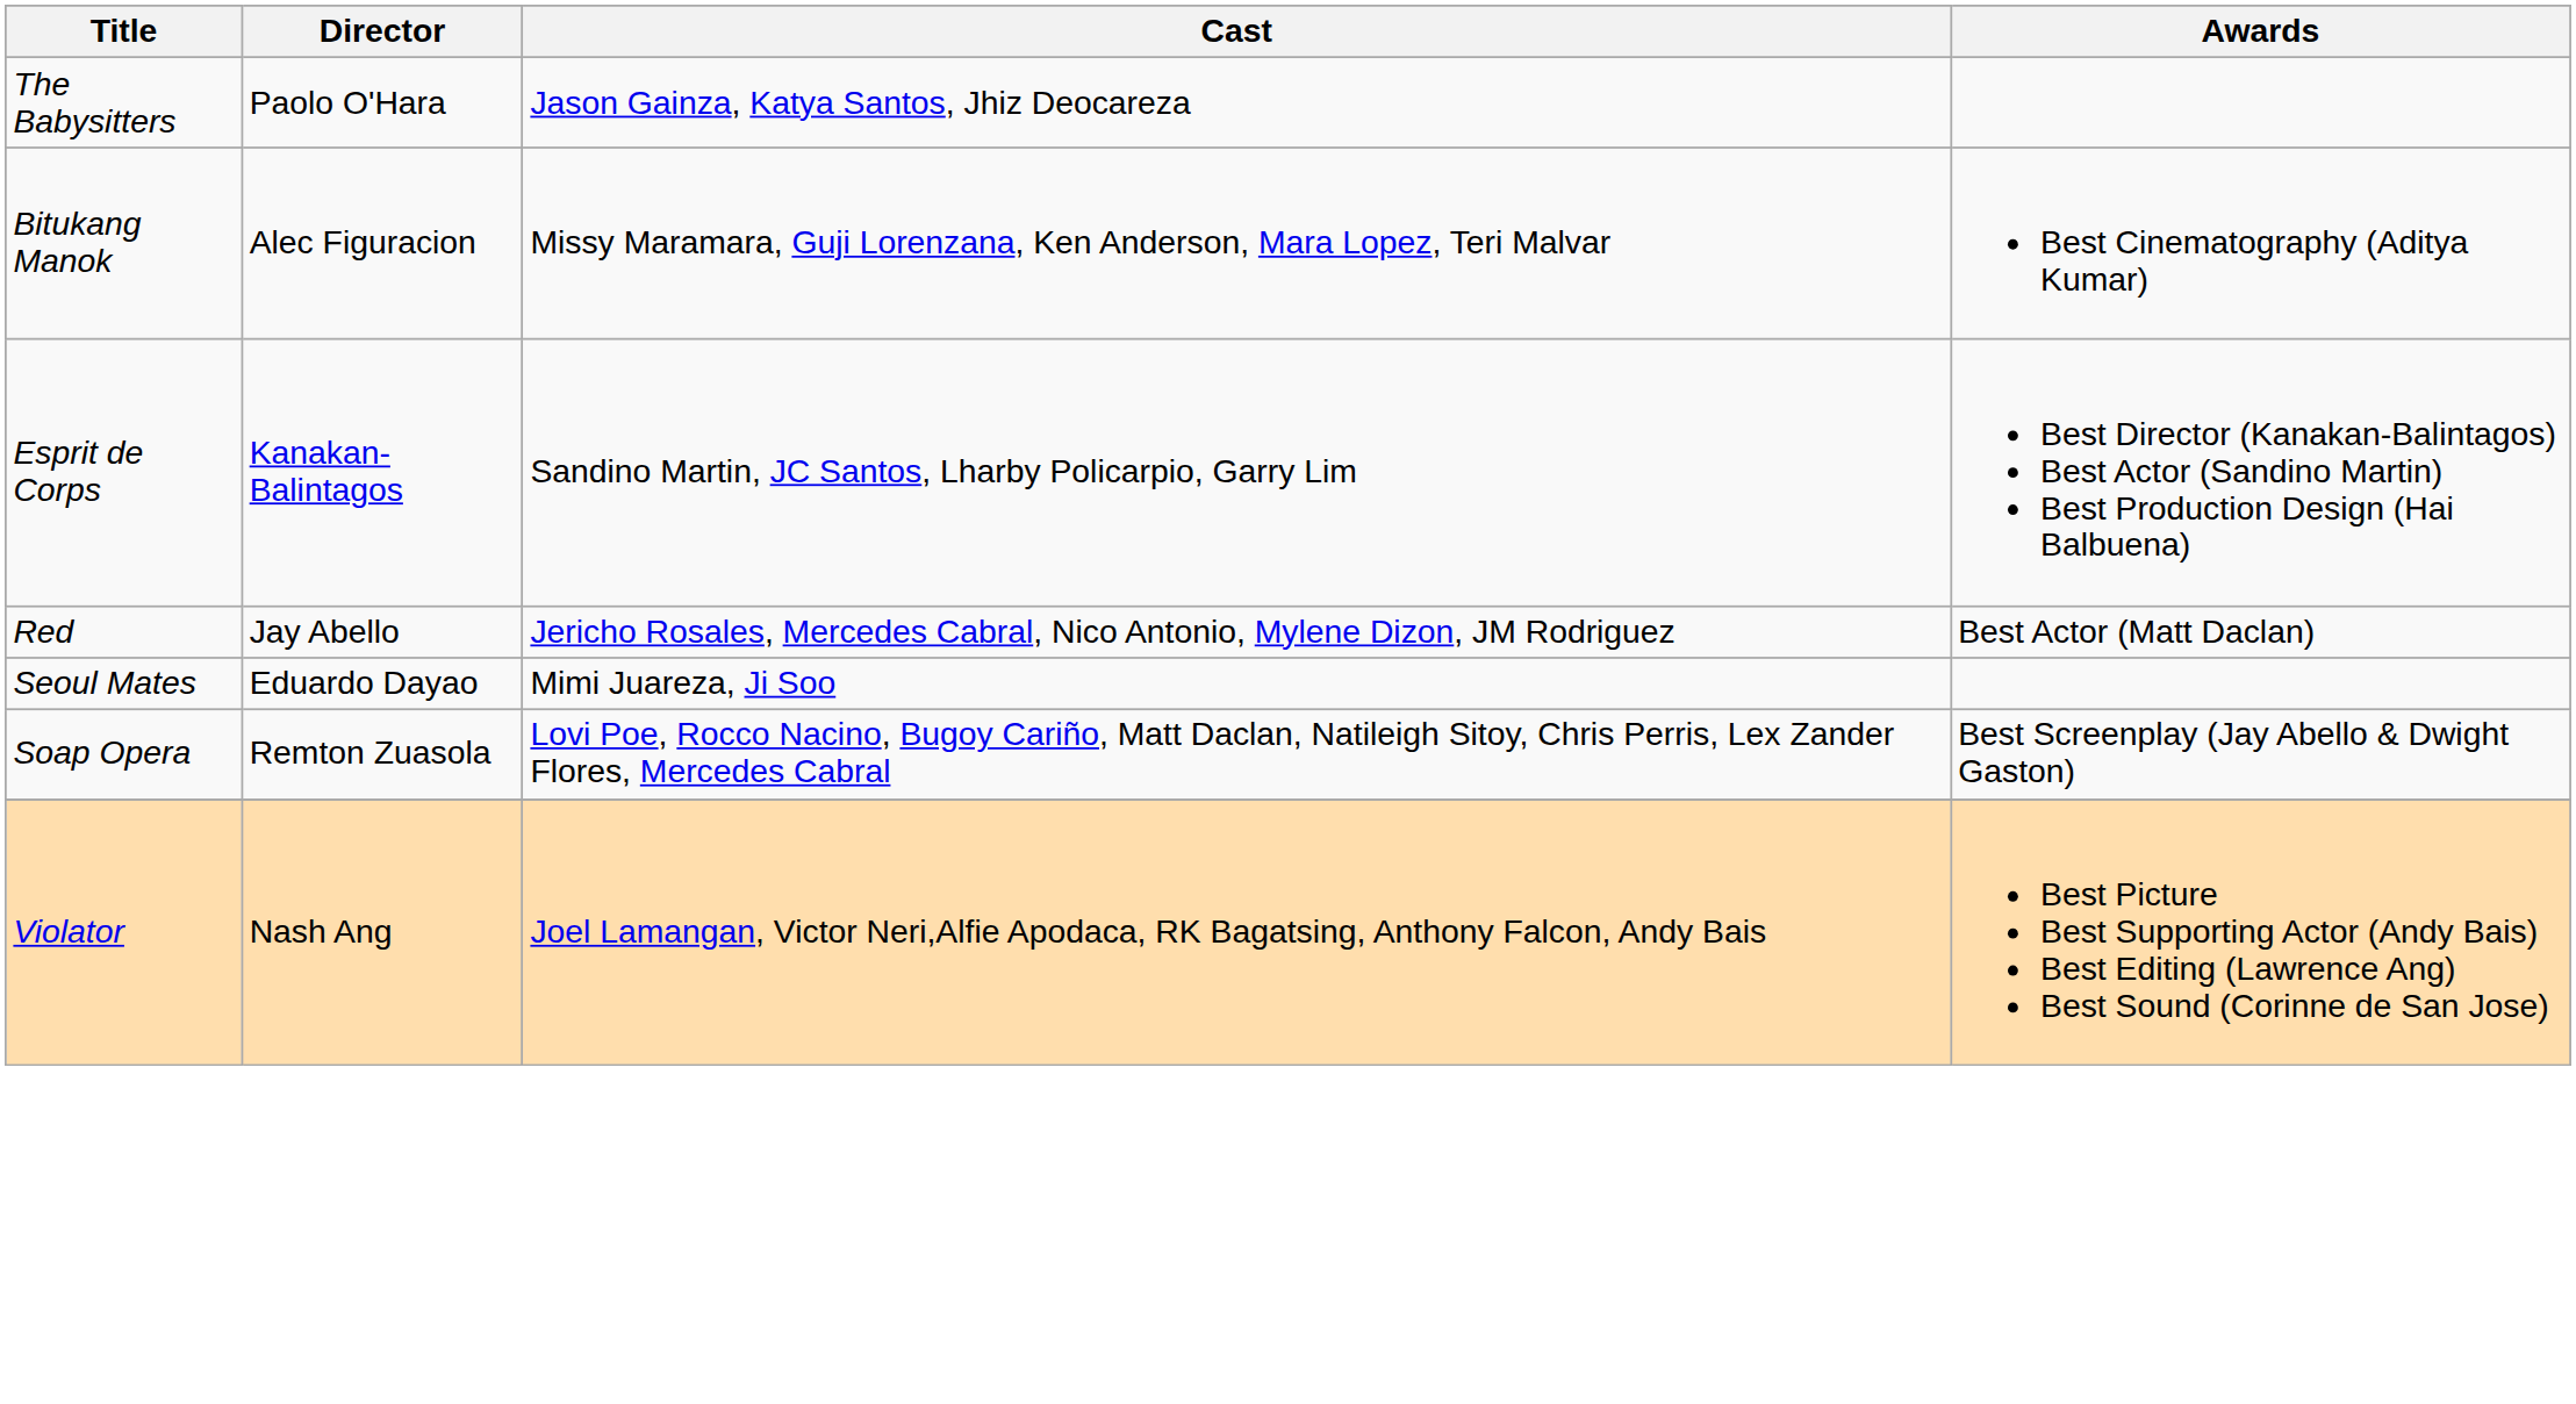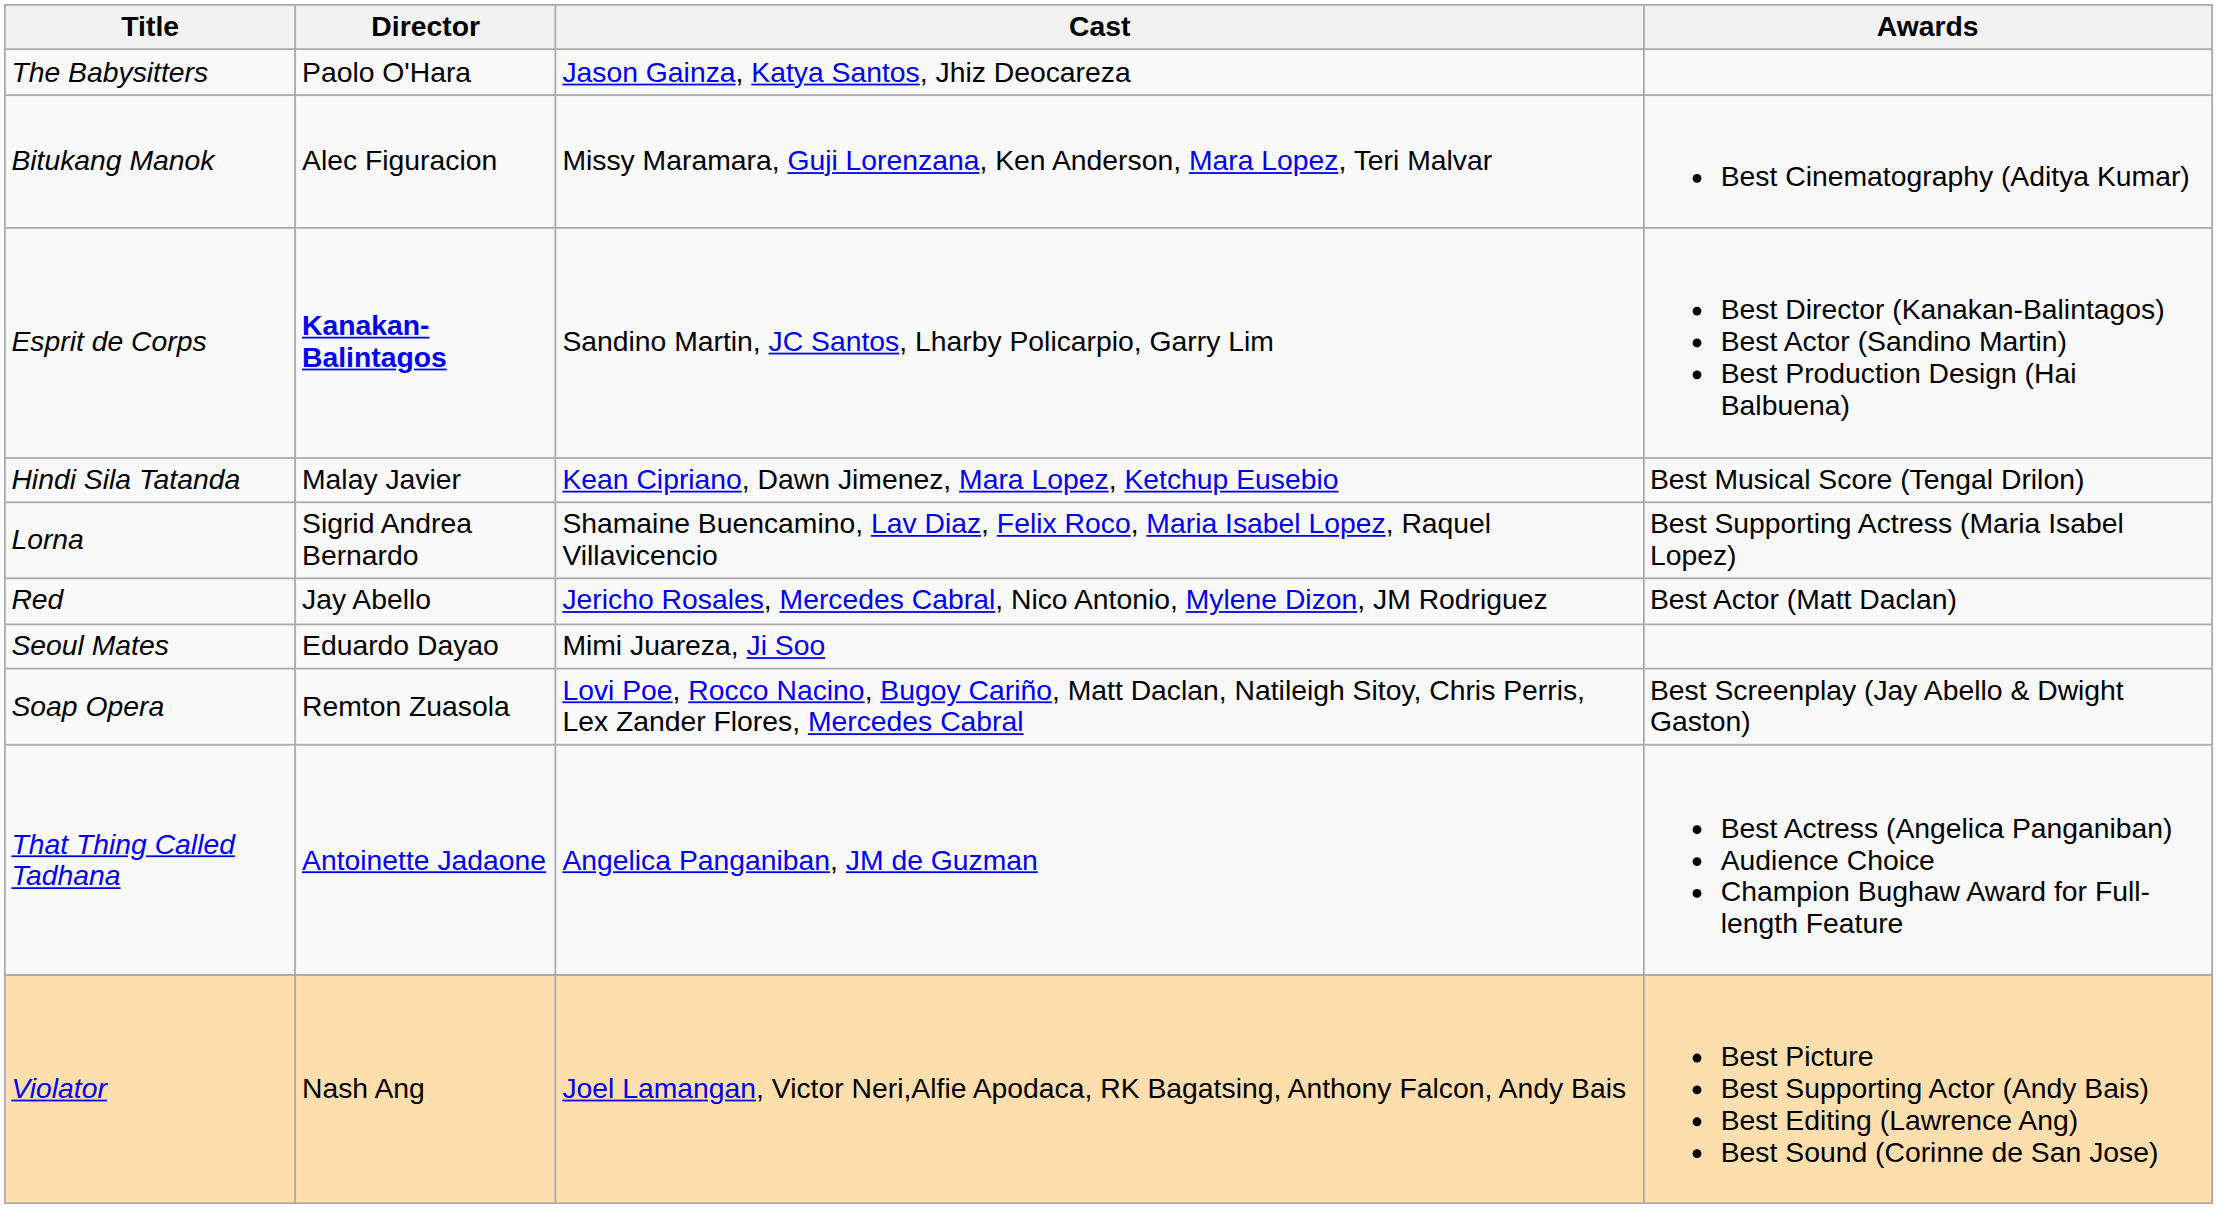Esprit de Corps | Director: normal -> bold
+ row: Hindi Sila Tatanda | Malay Javier | Kean Cipriano, Dawn Jimenez, Mara Lopez, Ketchup Eusebio | Best Musical Score (Tengal Drilon)
+ row: Lorna | Sigrid Andrea Bernardo | Shamaine Buencamino, Lav Diaz, Felix Roco, Maria Isabel Lopez, Raquel Villavicencio | Best Supporting Actress (Maria Isabel Lopez)
+ row: That Thing Called Tadhana | Antoinette Jadaone | Angelica Panganiban, JM de Guzman | Best Actress (Angelica Panganiban) Audience Choice Champion Bughaw Award for Full-length Feature
